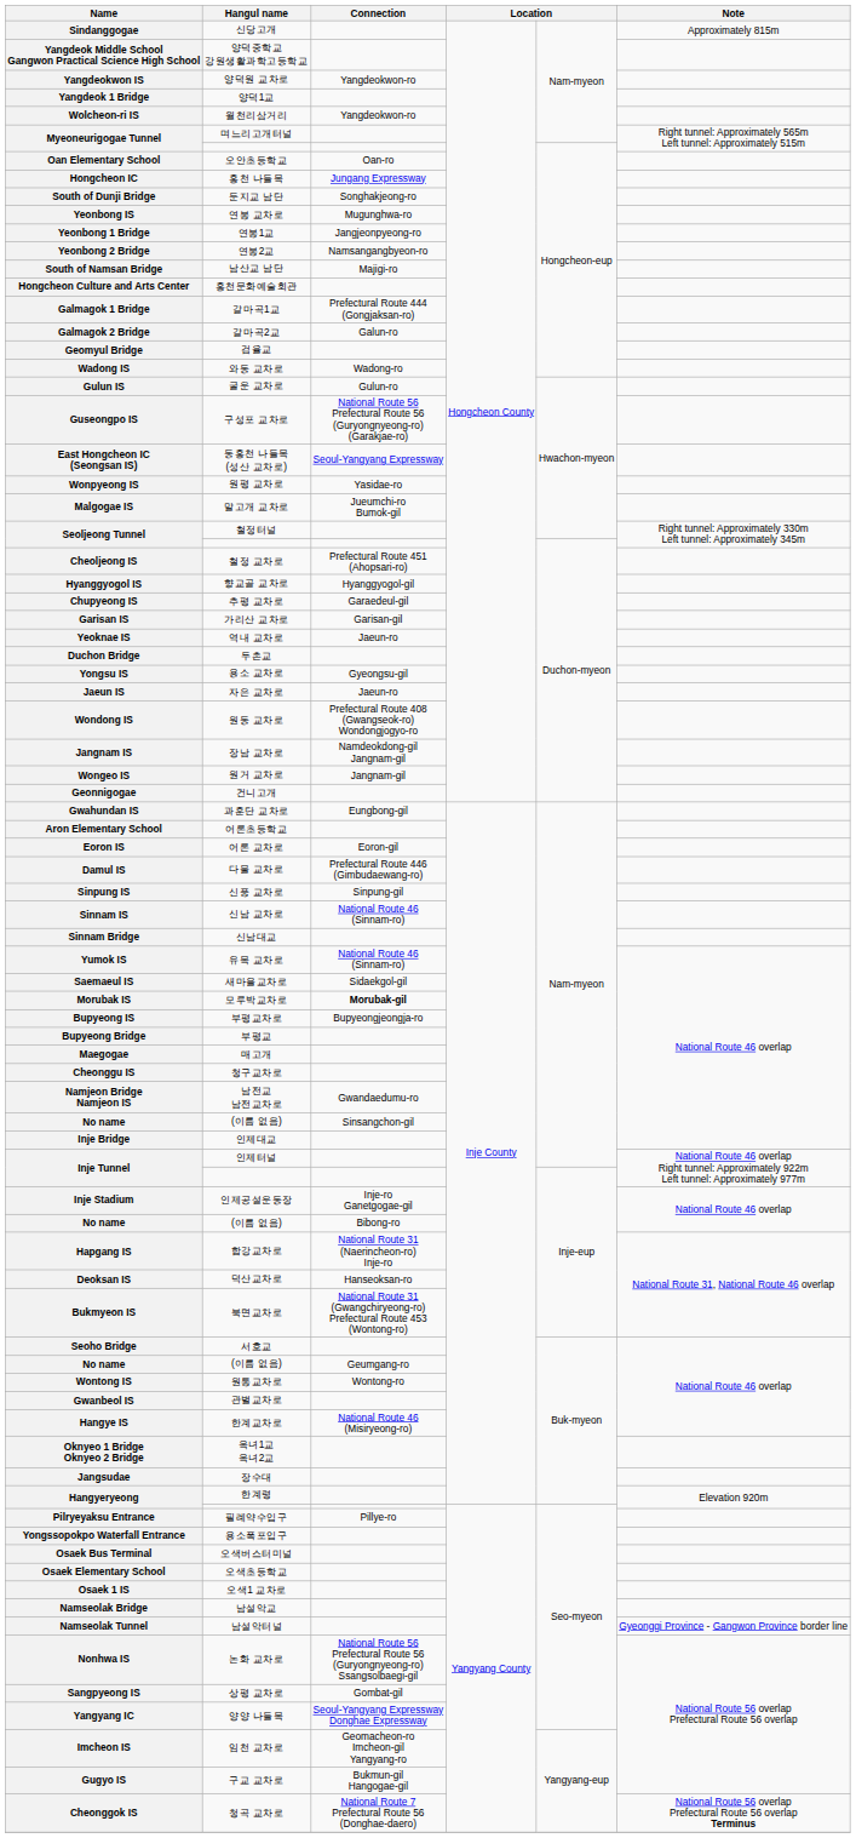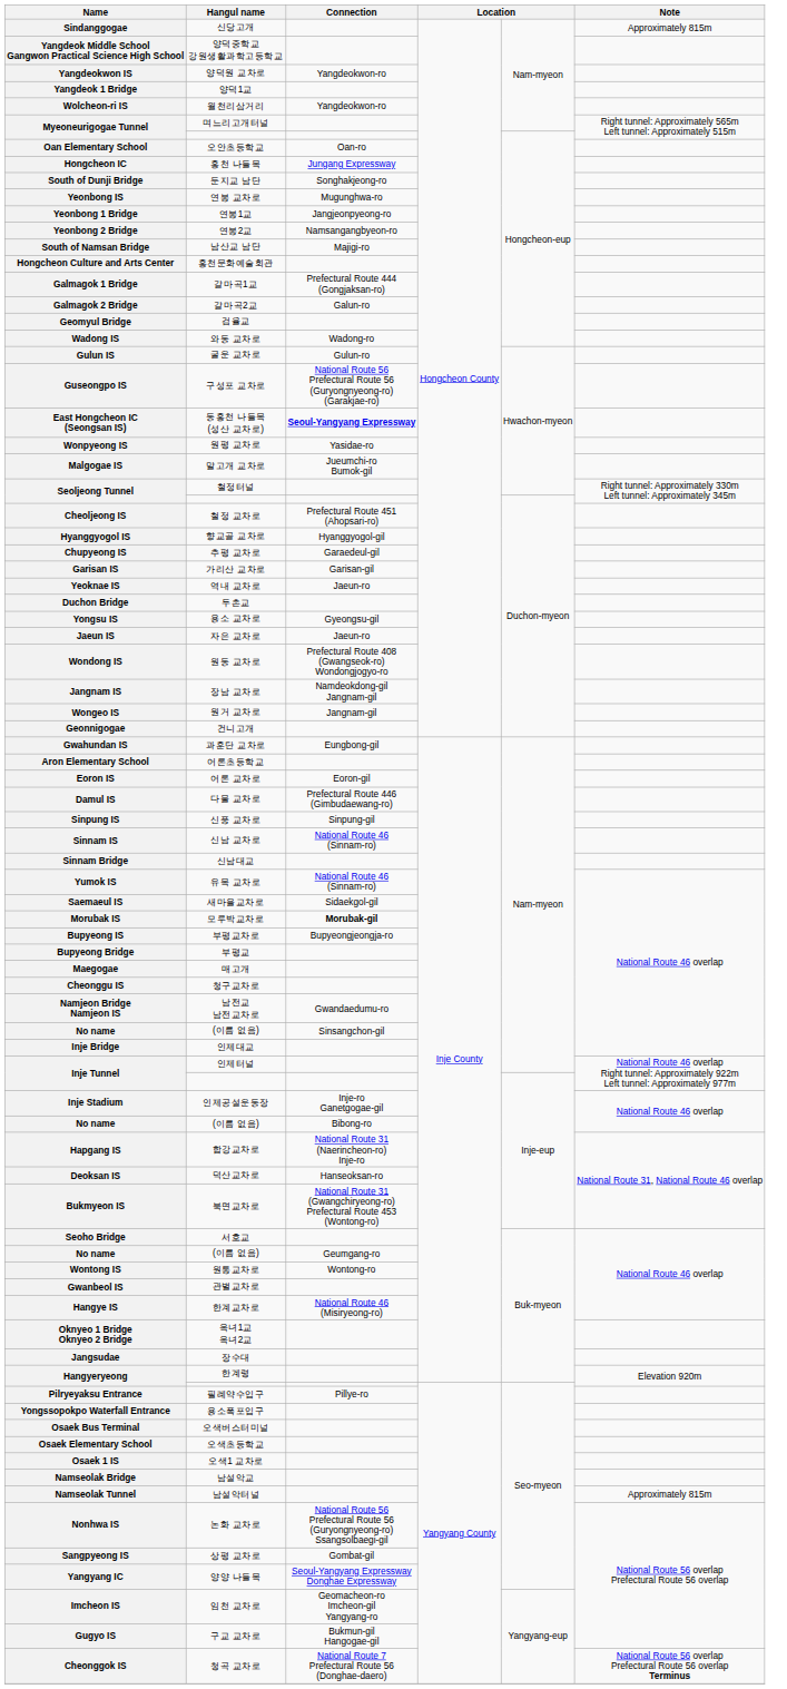East Hongcheon IC (Seongsan IS) | Connection: normal -> bold
Namseolak Tunnel | Note: Gyeonggi Province - Gangwon Province border line -> Approximately 815m
